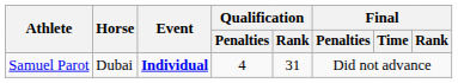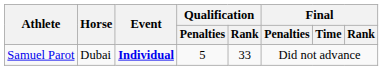Samuel Parot | Qualification / Penalties: 4 -> 5
Samuel Parot | Qualification / Rank: 31 -> 33
